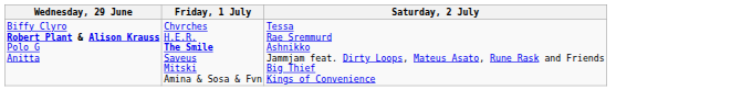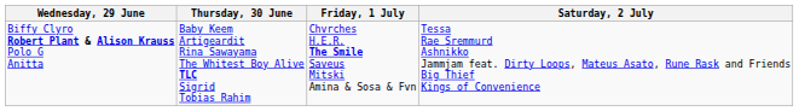+ column: Thursday, 30 June | Baby Keem Artigeardit Rina Sawayama The Whitest Boy Alive TLC Sigrid Tobias Rahim
